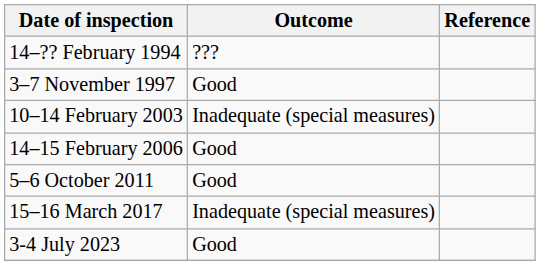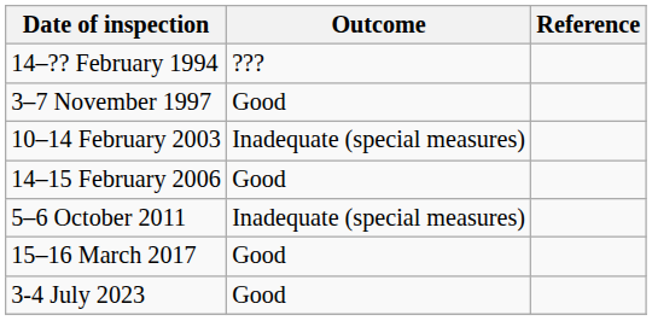5–6 October 2011 | Outcome: Good -> Inadequate (special measures)
15–16 March 2017 | Outcome: Inadequate (special measures) -> Good
